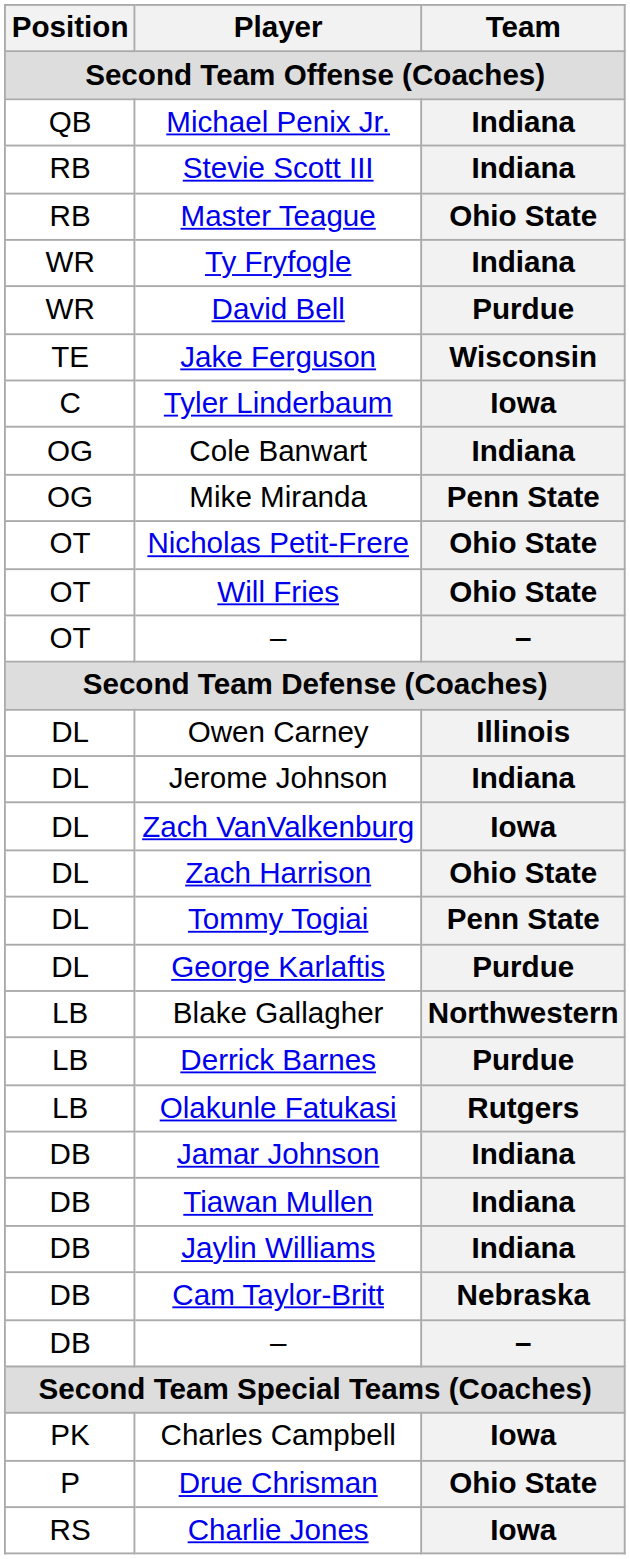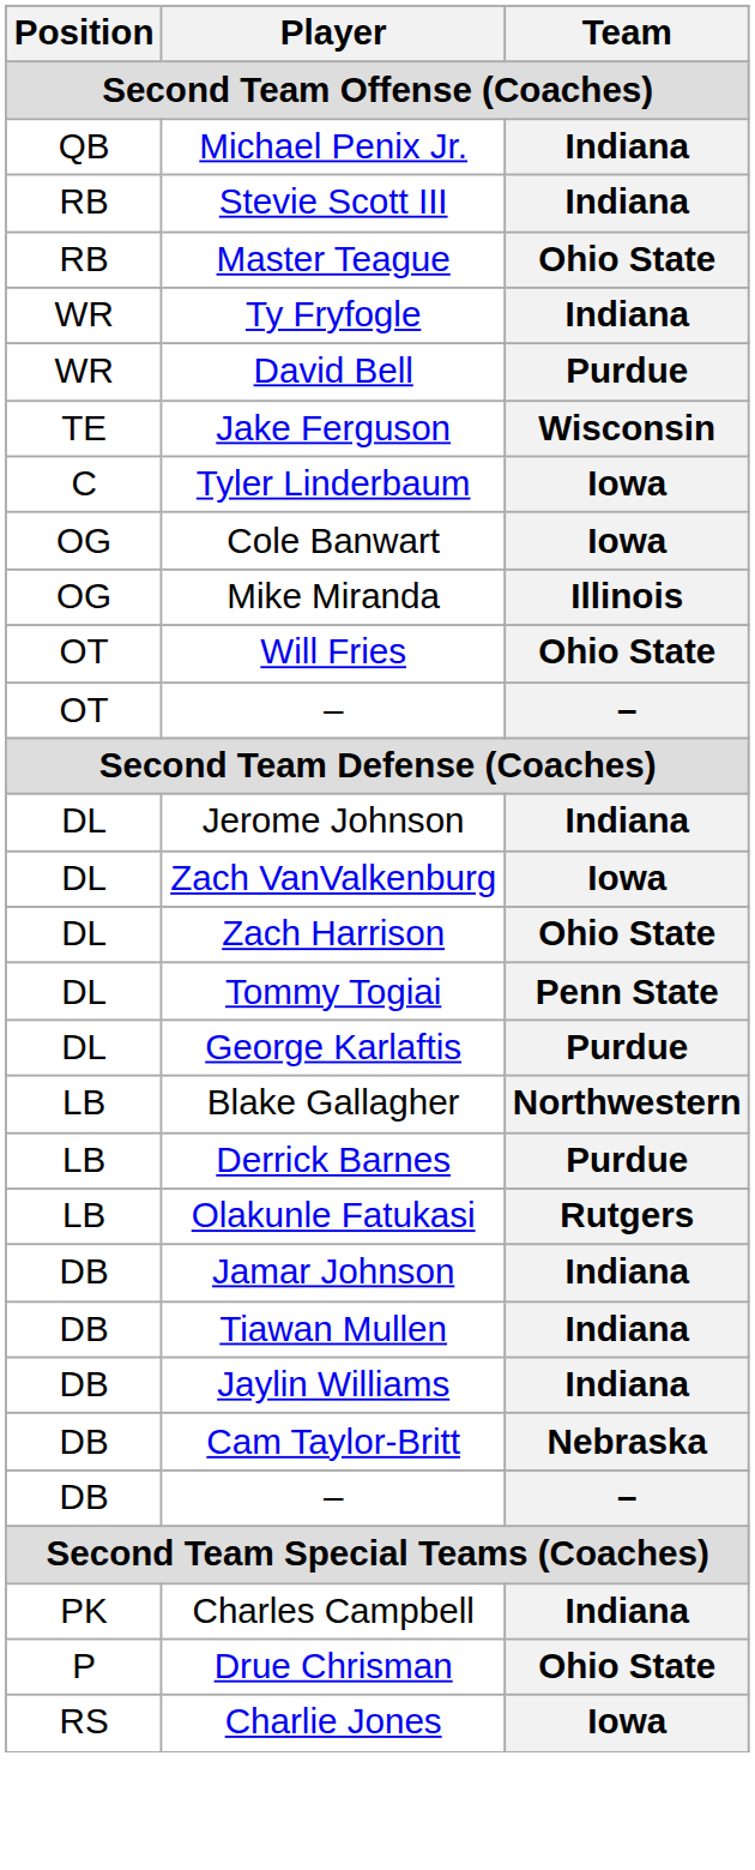Cole Banwart | Team: Indiana -> Iowa
Mike Miranda | Team: Penn State -> Illinois
- row: OT | Nicholas Petit-Frere | Ohio State
- row: DL | Owen Carney | Illinois
Charles Campbell | Team: Iowa -> Indiana
